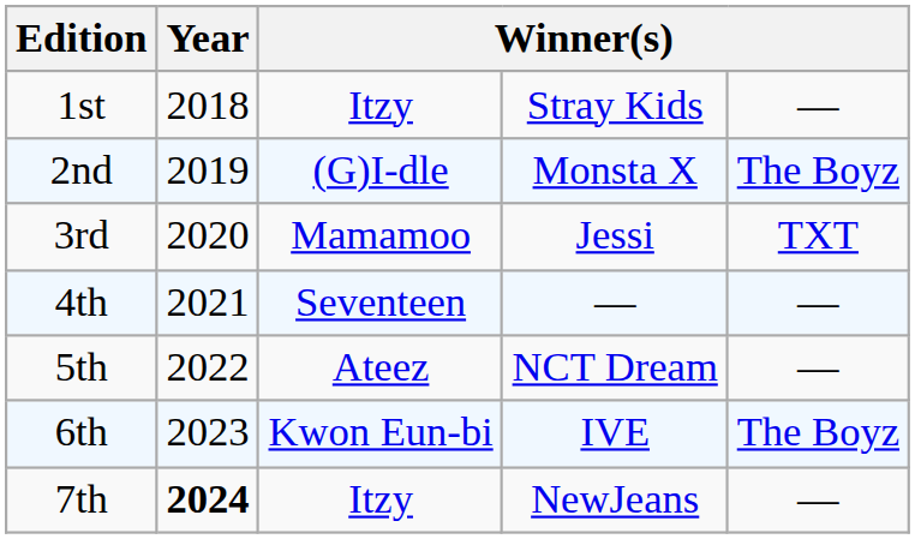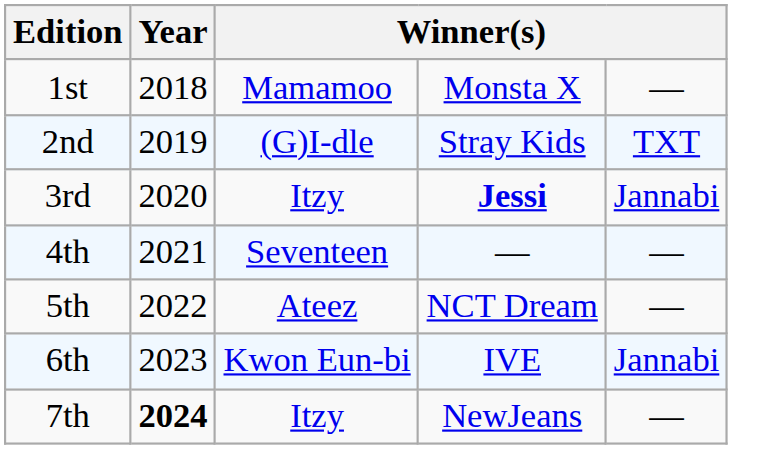1st | column 3: Itzy -> Mamamoo
1st | column 4: Stray Kids -> Monsta X
2nd | column 4: Monsta X -> Stray Kids
2nd | column 5: The Boyz -> TXT
3rd | column 3: Mamamoo -> Itzy
3rd | column 4: normal -> bold
3rd | column 5: TXT -> Jannabi
6th | column 5: The Boyz -> Jannabi
